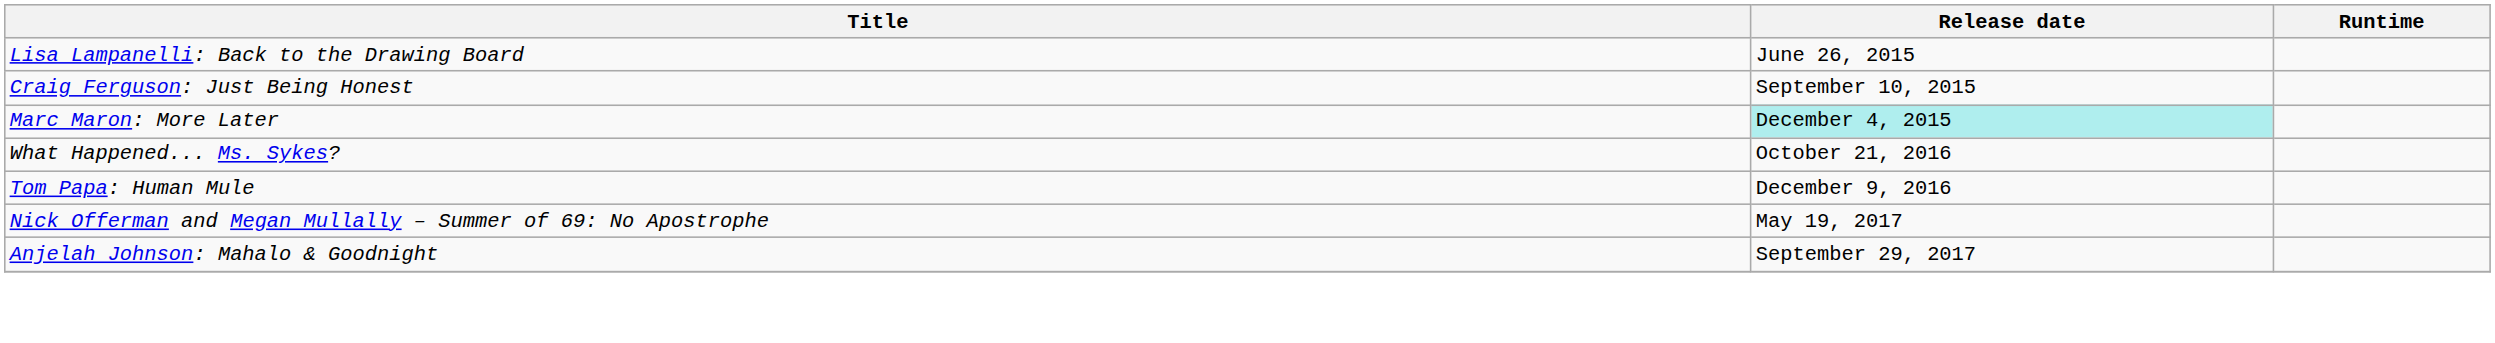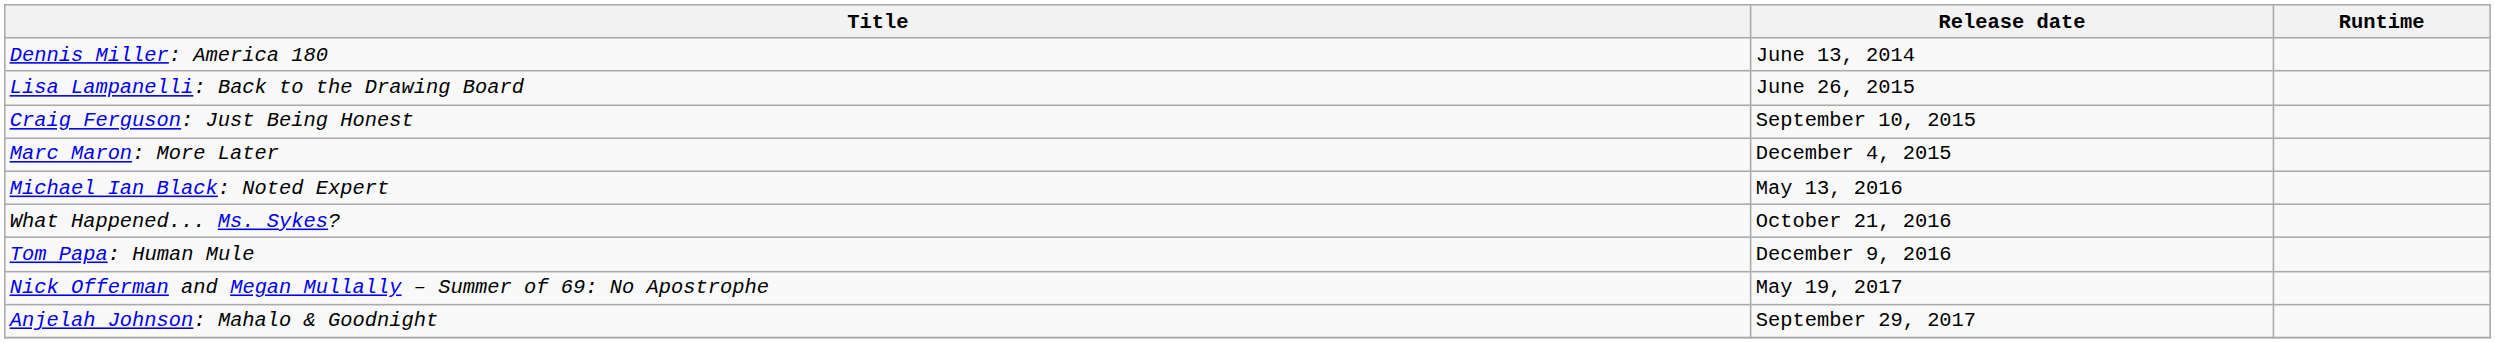+ row: Dennis Miller: America 180 | June 13, 2014
Marc Maron: More Later | Release date: paleturquoise background -> no background
+ row: Michael Ian Black: Noted Expert | May 13, 2016
